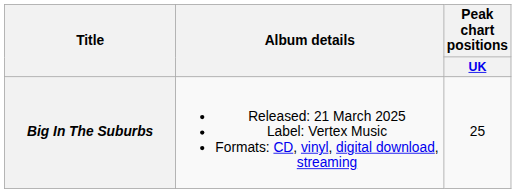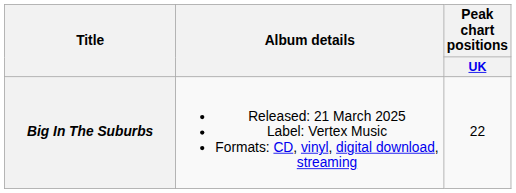Big In The Suburbs | Peak chart positions / UK: 25 -> 22
